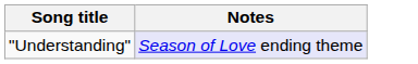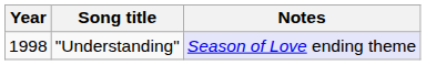+ column: Year | 1998
